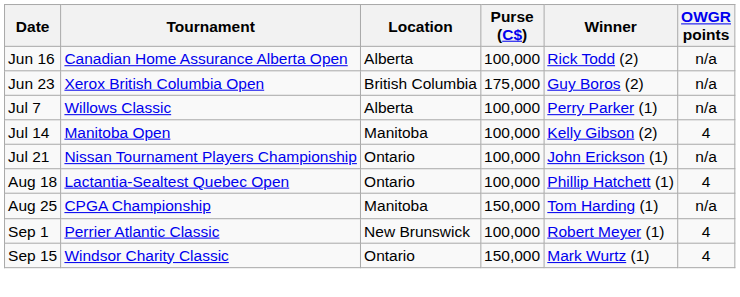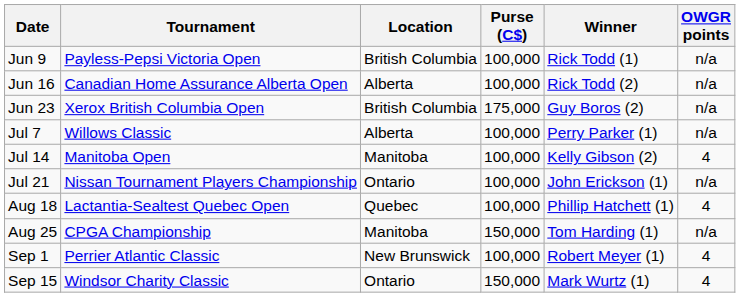+ row: Jun 9 | Payless-Pepsi Victoria Open | British Columbia | 100,000 | Rick Todd (1) | n/a
Aug 18 | Location: Ontario -> Quebec
